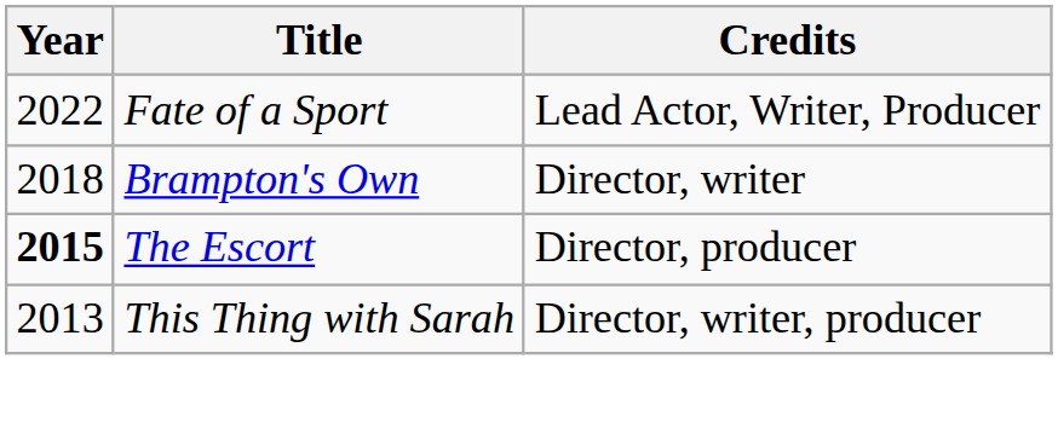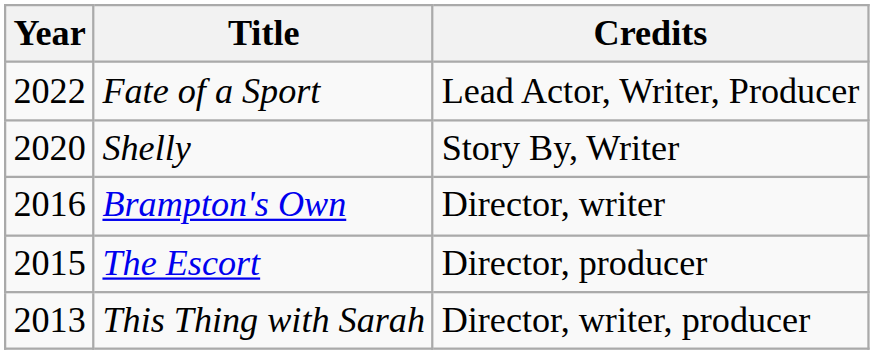+ row: 2020 | Shelly | Story By, Writer
Brampton's Own | Year: 2018 -> 2016
The Escort | Year: bold -> normal
